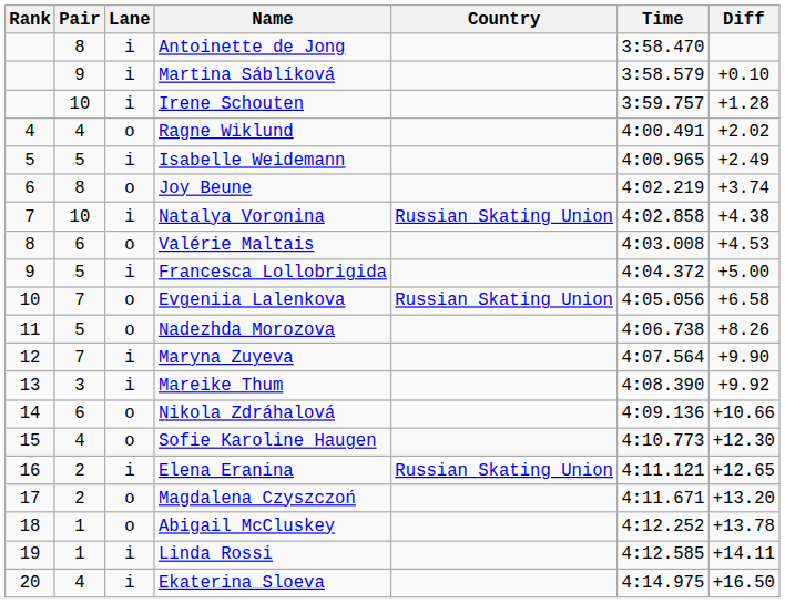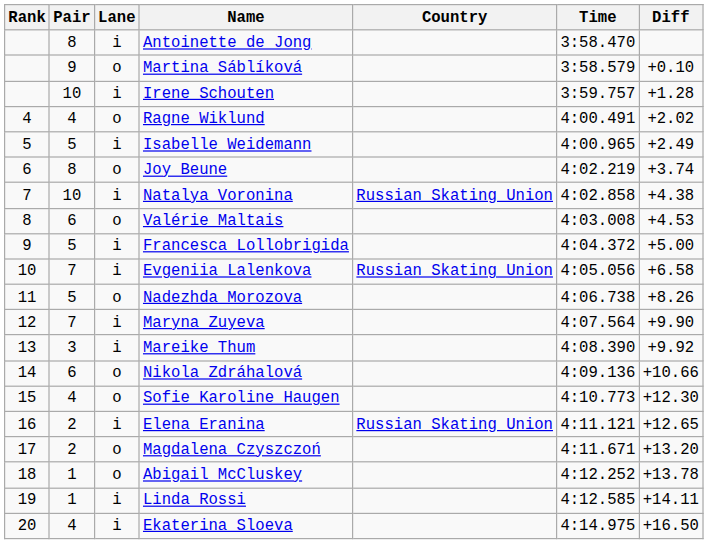Martina Sáblíková | Lane: i -> o
Evgeniia Lalenkova | Lane: o -> i
